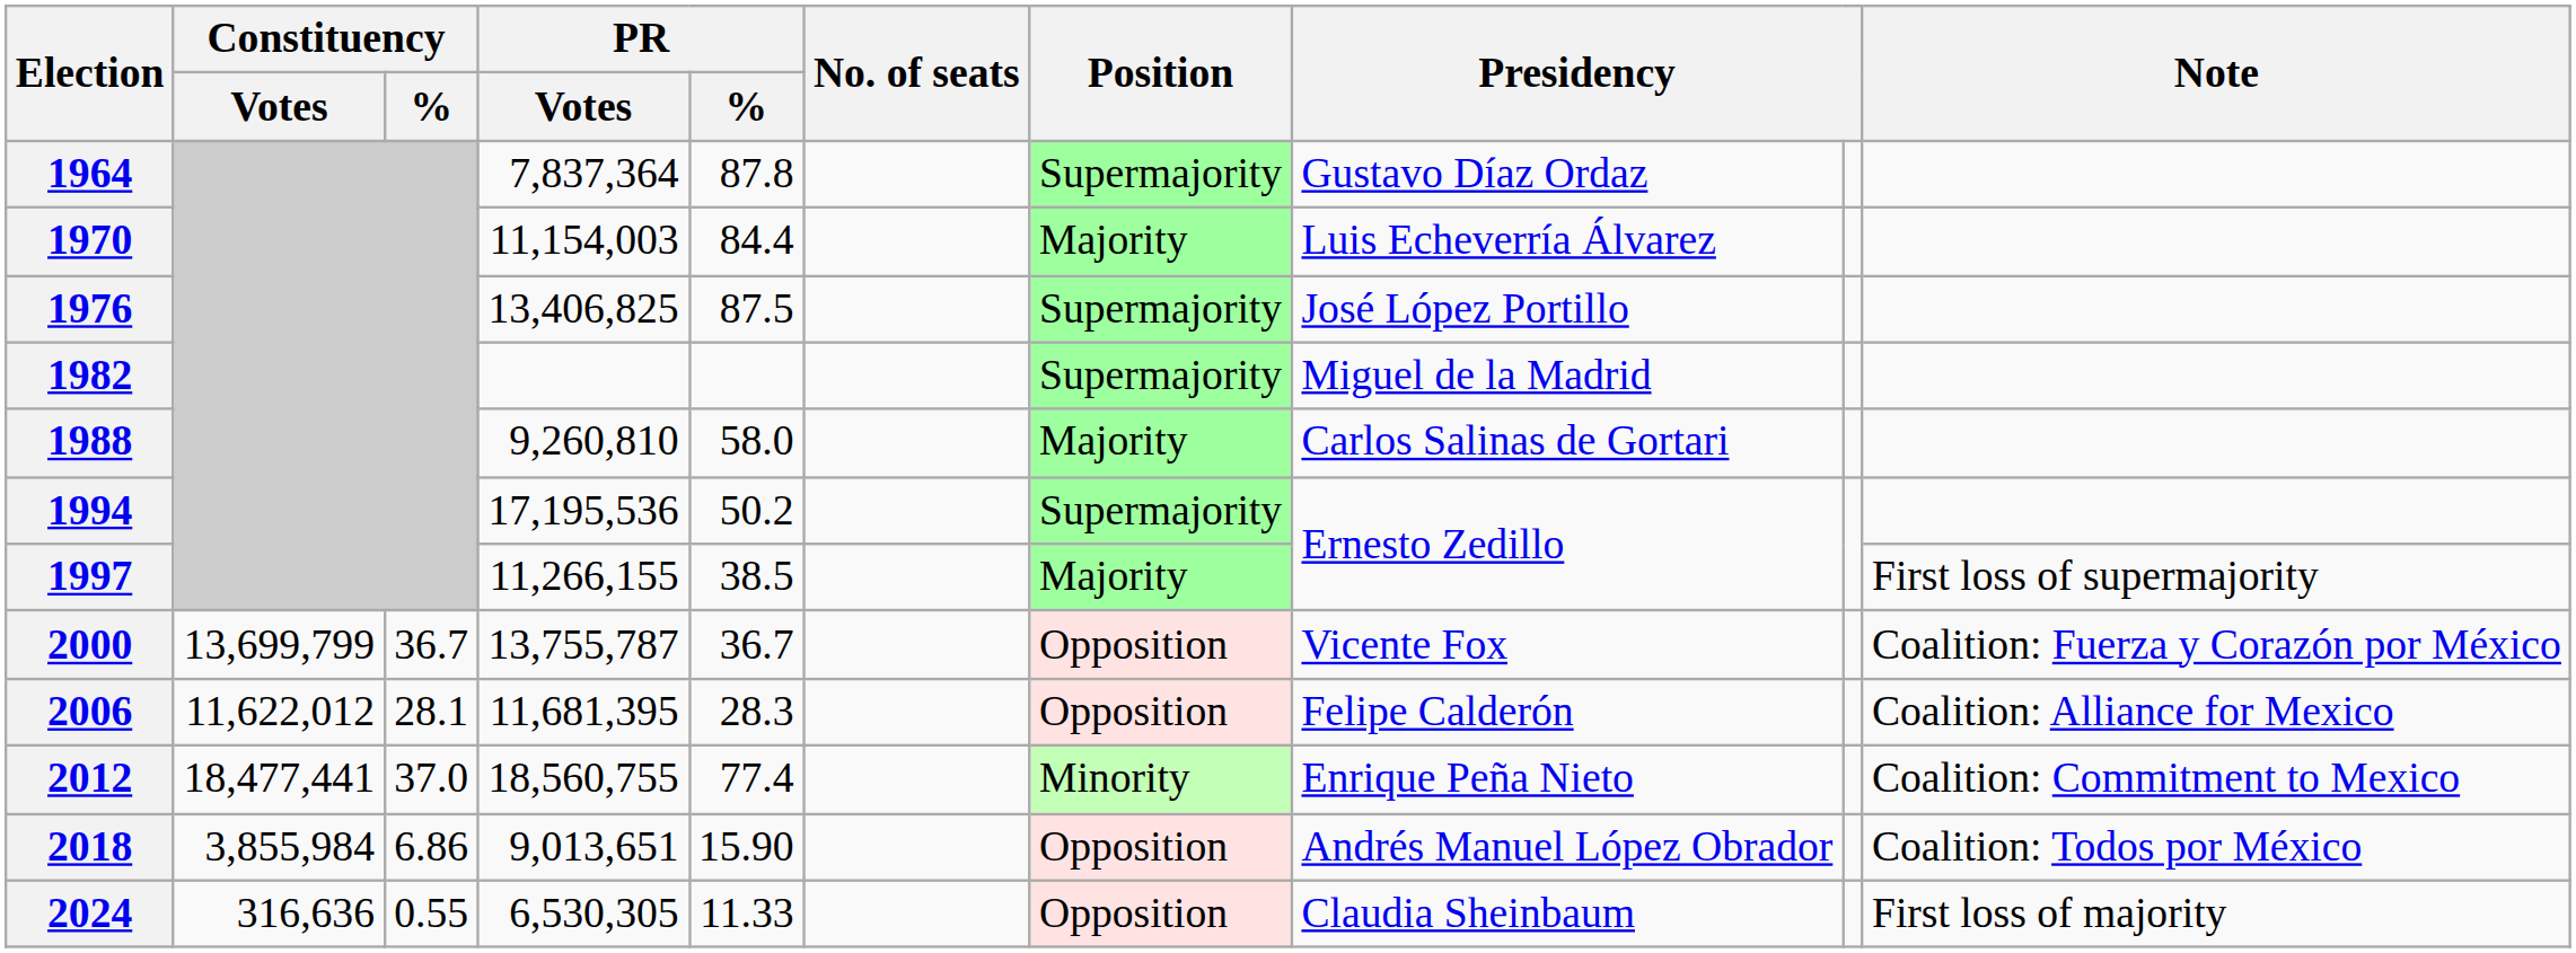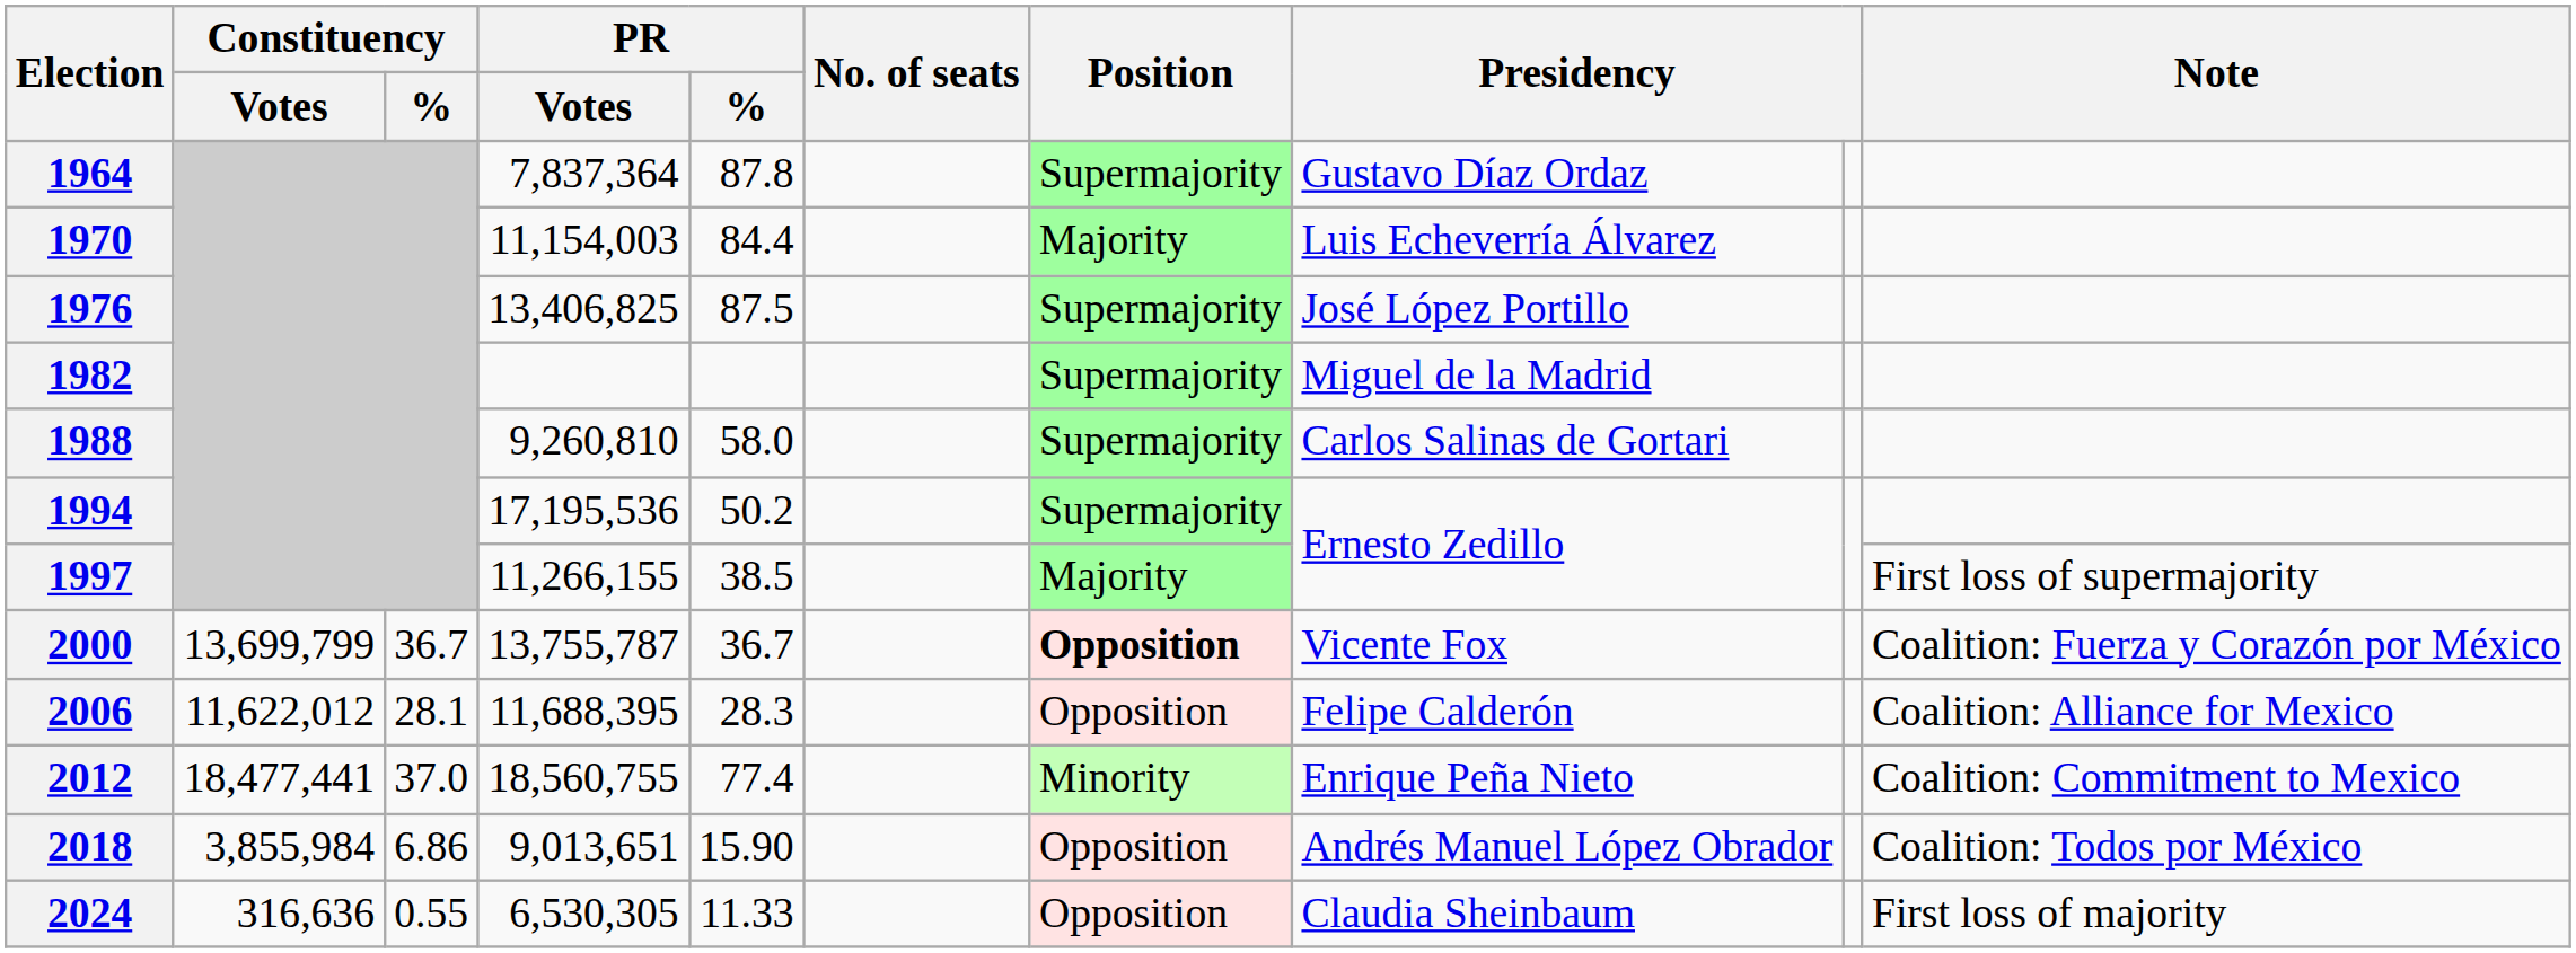1988 | Position: Majority -> Supermajority
2000 | Position: normal -> bold
2006 | PR / Votes: 11,681,395 -> 11,688,395
